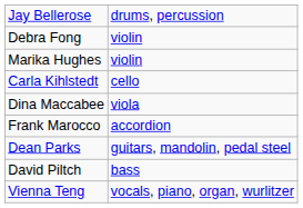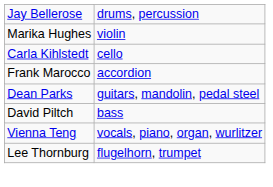- row: Debra Fong | violin
- row: Dina Maccabee | viola
+ row: Lee Thornburg | flugelhorn, trumpet
